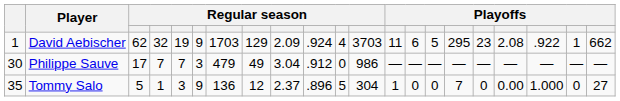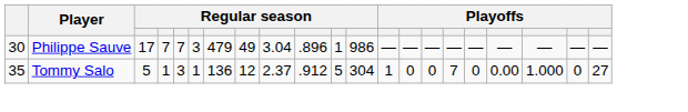- row: 1 | David Aebischer | 62 | 32 | 19 | 9 | 1703 | 129 | 2.09 | .924 | 4 | 3703 | 11 | 6 | 5 | 295 | 23 | 2.08 | .922 | 1 | 662
Philippe Sauve | column 10: .912 -> .896
Philippe Sauve | column 11: 0 -> 1
Tommy Salo | column 6: 9 -> 1
Tommy Salo | column 10: .896 -> .912
